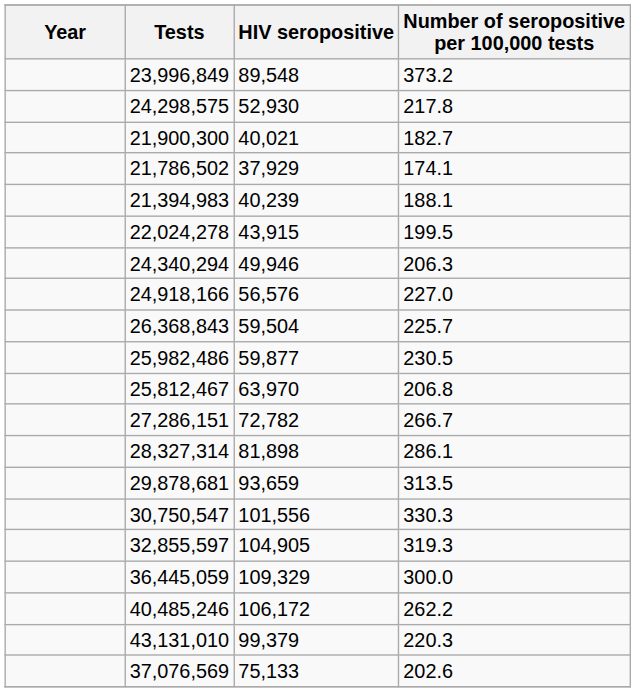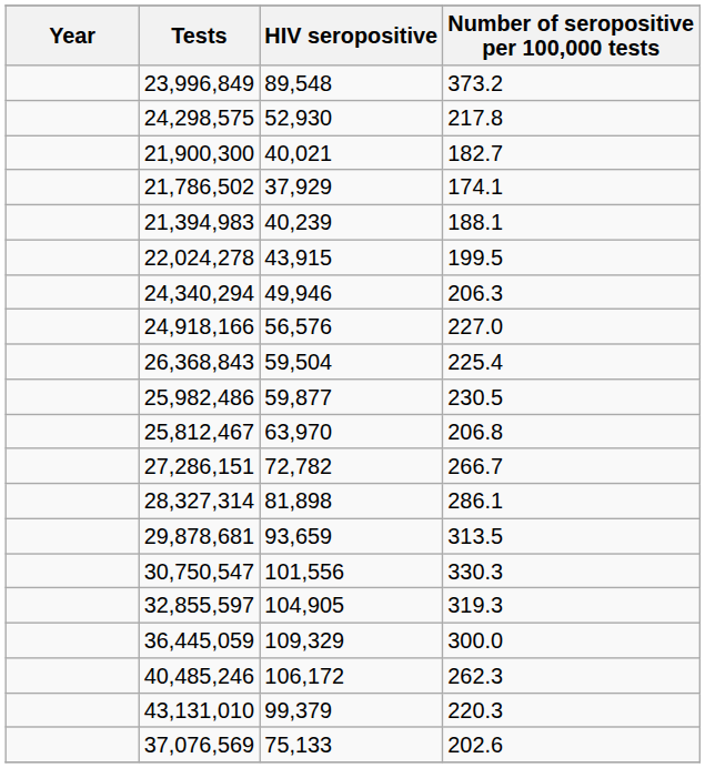26,368,843 | Number of seropositive per 100,000 tests: 225.7 -> 225.4
40,485,246 | Number of seropositive per 100,000 tests: 262.2 -> 262.3
